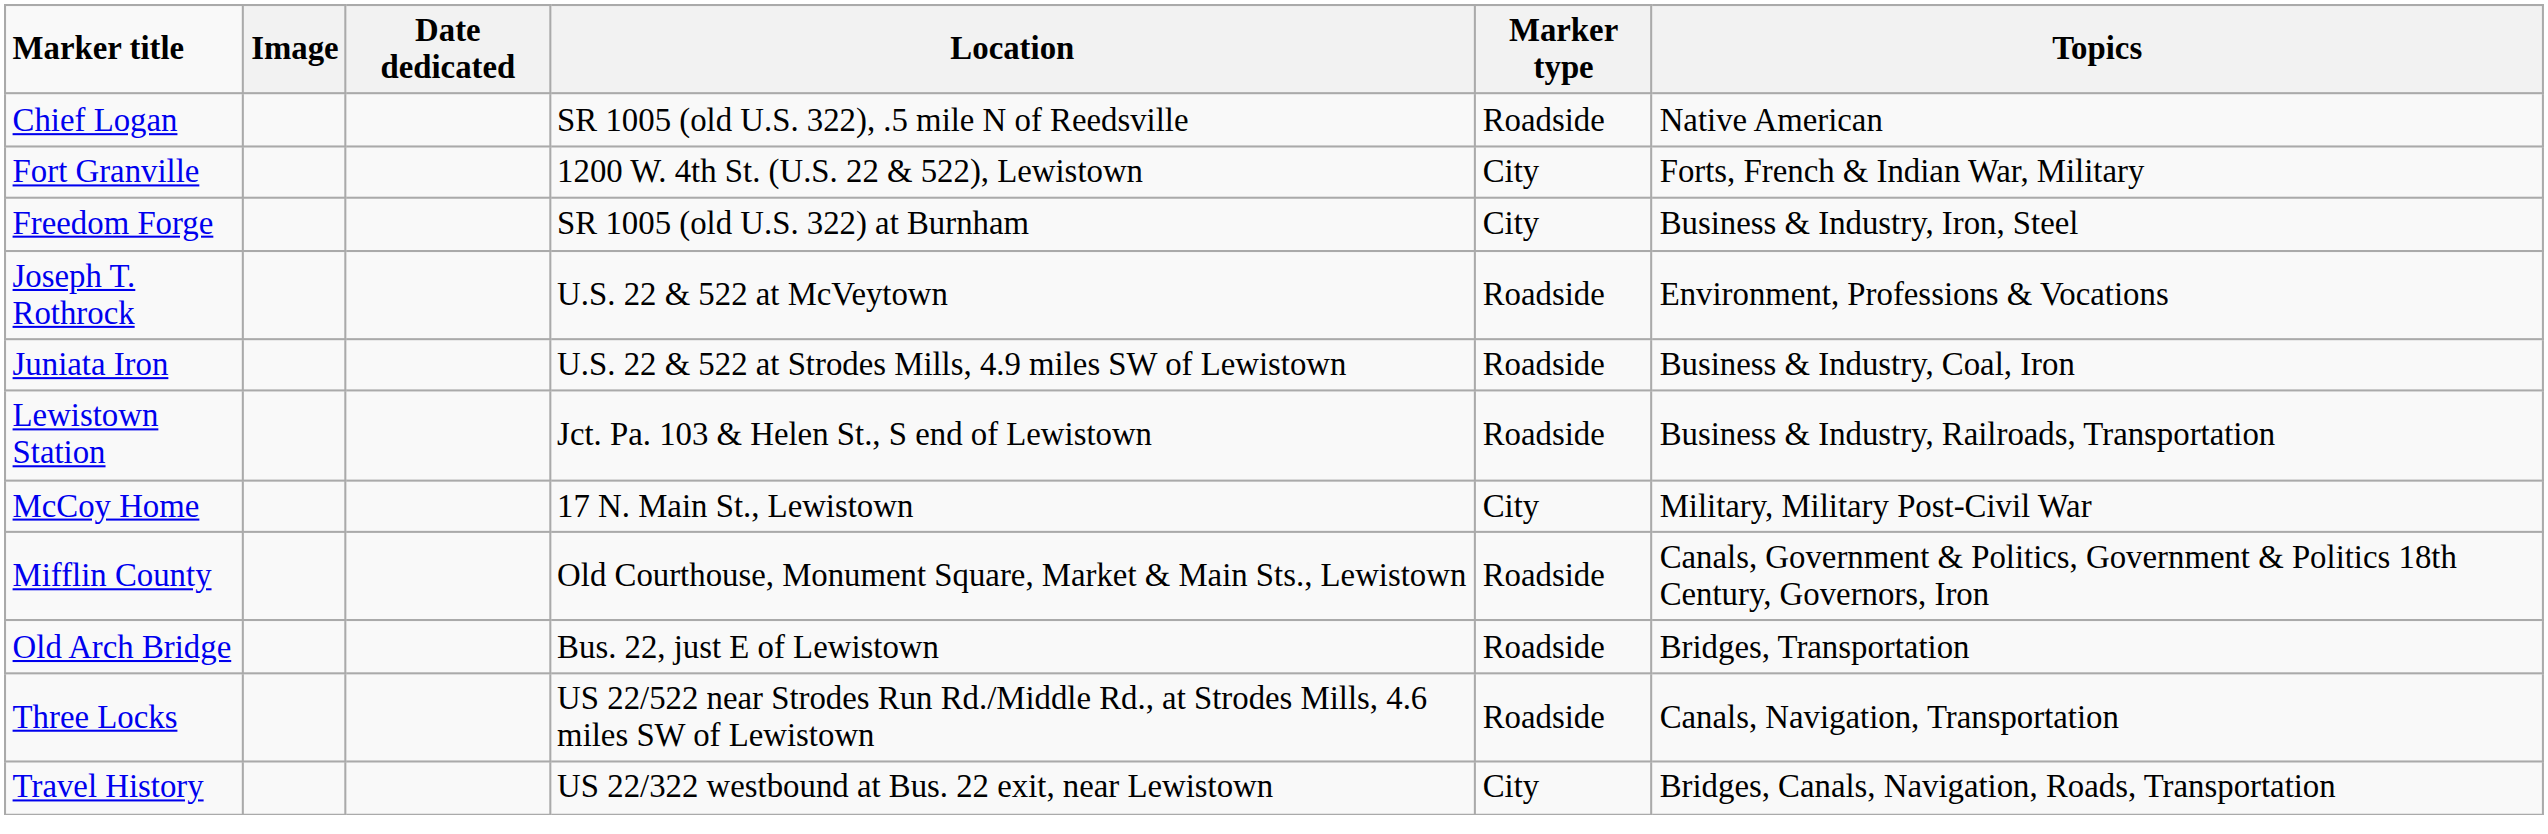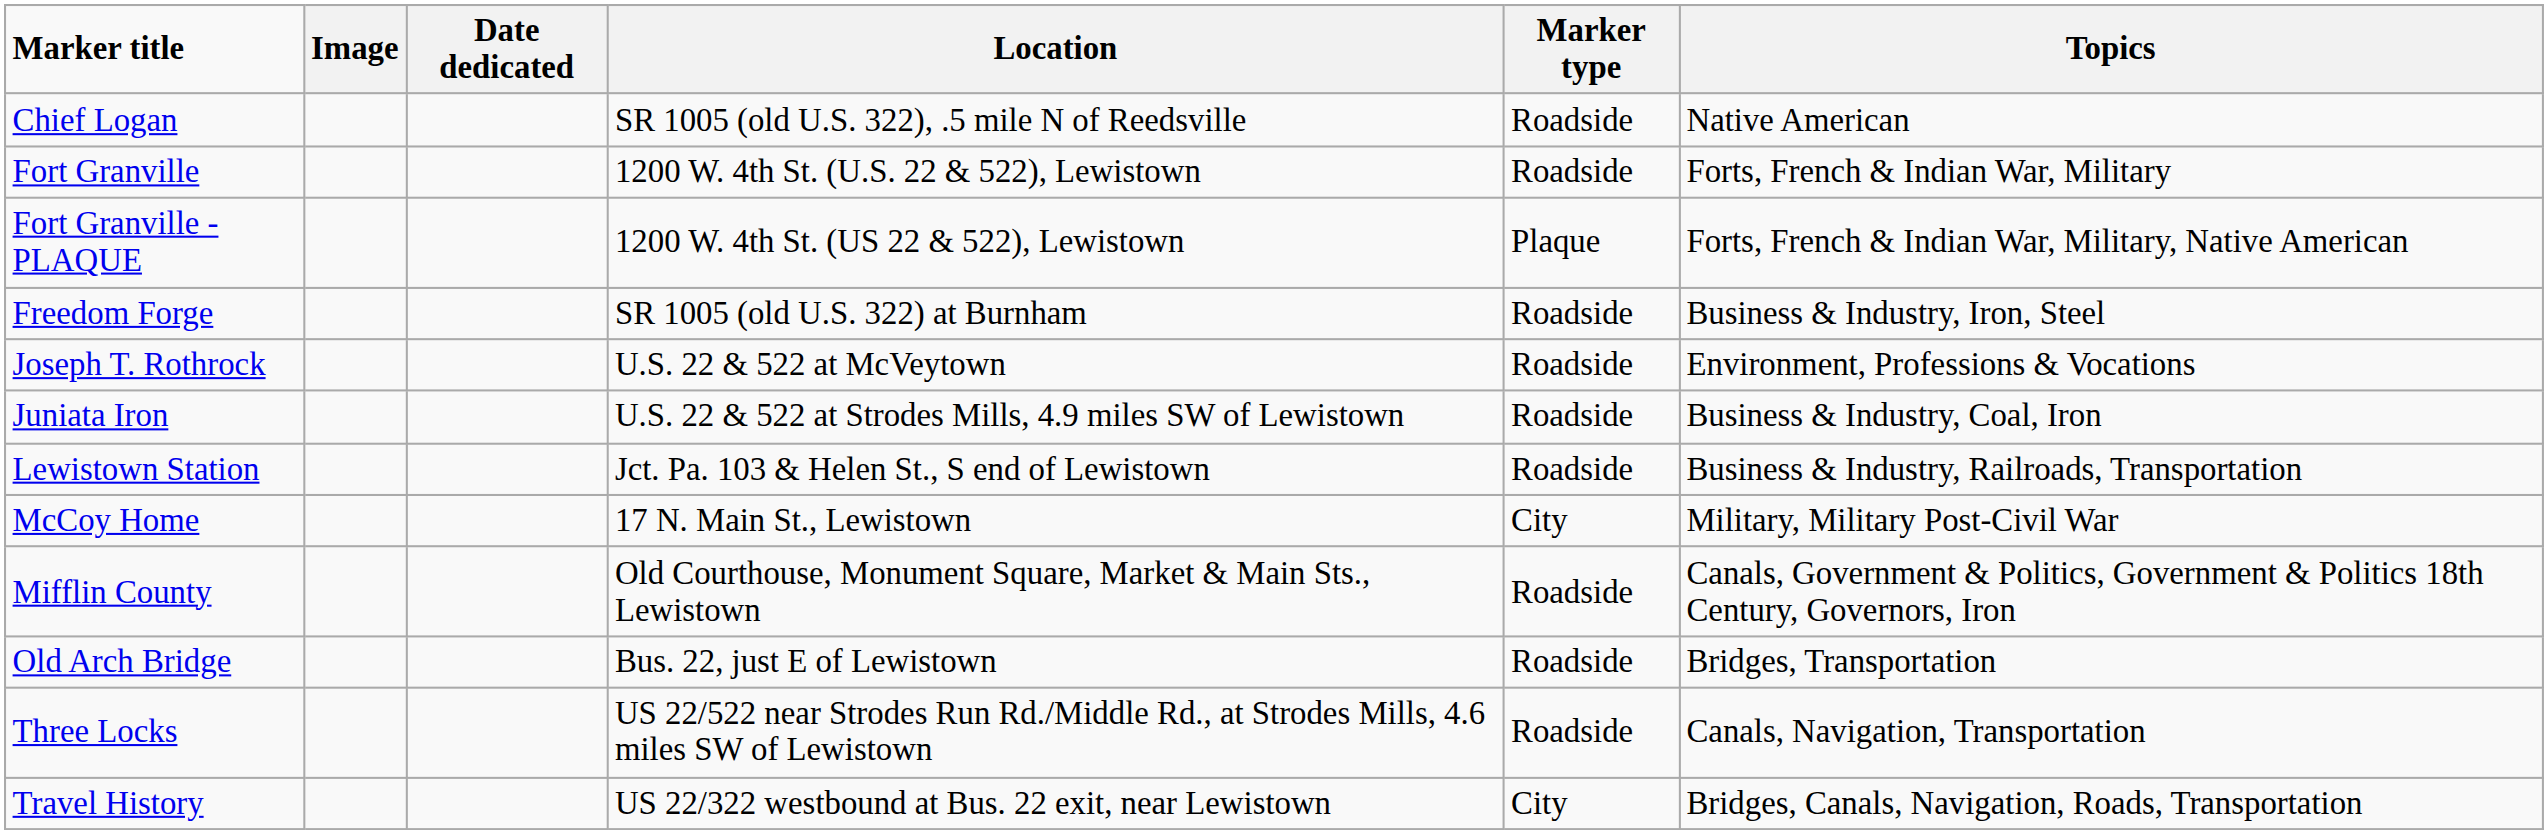Fort Granville | Marker type: City -> Roadside
+ row: Fort Granville - PLAQUE | 1200 W. 4th St. (US 22 & 522), Lewistown | Plaque | Forts, French & Indian War, Military, Native American
Freedom Forge | Marker type: City -> Roadside
